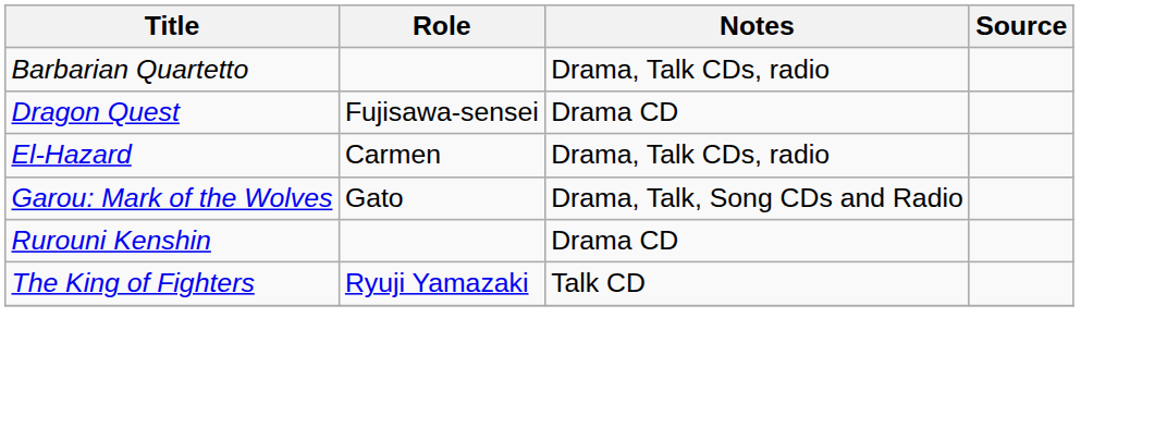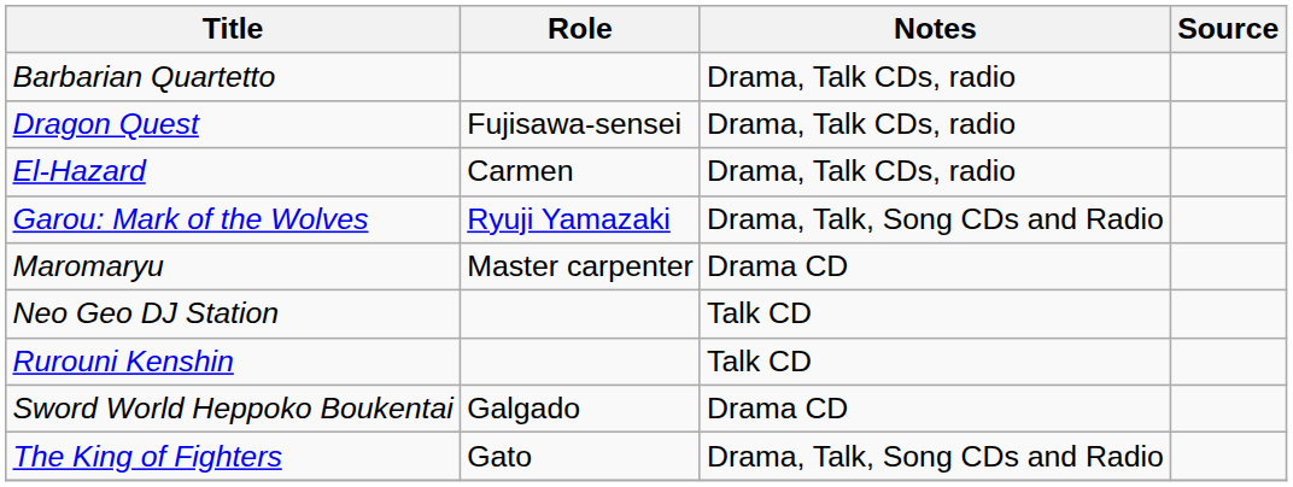Dragon Quest | Notes: Drama CD -> Drama, Talk CDs, radio
Garou: Mark of the Wolves | Role: Gato -> Ryuji Yamazaki
+ row: Maromaryu | Master carpenter | Drama CD
+ row: Neo Geo DJ Station | Talk CD
Rurouni Kenshin | Notes: Drama CD -> Talk CD
+ row: Sword World Heppoko Boukentai | Galgado | Drama CD
The King of Fighters | Role: Ryuji Yamazaki -> Gato
The King of Fighters | Notes: Talk CD -> Drama, Talk, Song CDs and Radio
